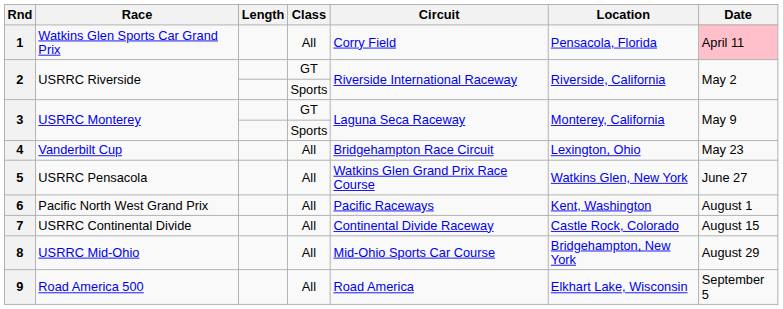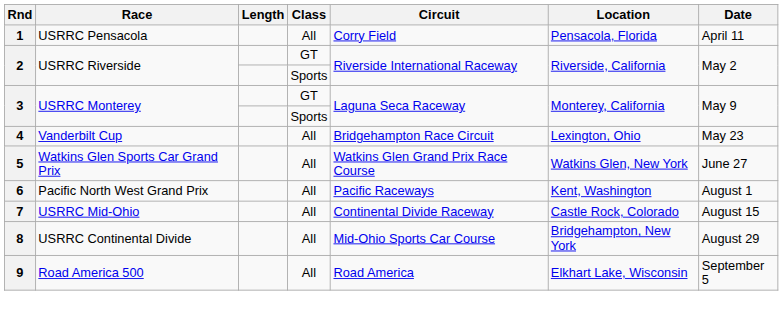1 | Race: Watkins Glen Sports Car Grand Prix -> USRRC Pensacola
1 | Date: pink background -> no background
5 | Race: USRRC Pensacola -> Watkins Glen Sports Car Grand Prix
7 | Race: USRRC Continental Divide -> USRRC Mid-Ohio
8 | Race: USRRC Mid-Ohio -> USRRC Continental Divide
